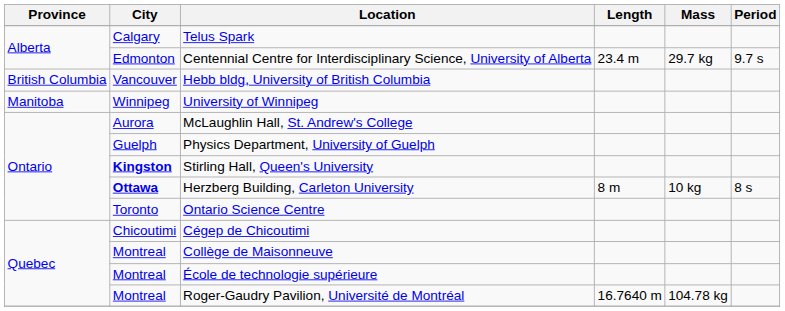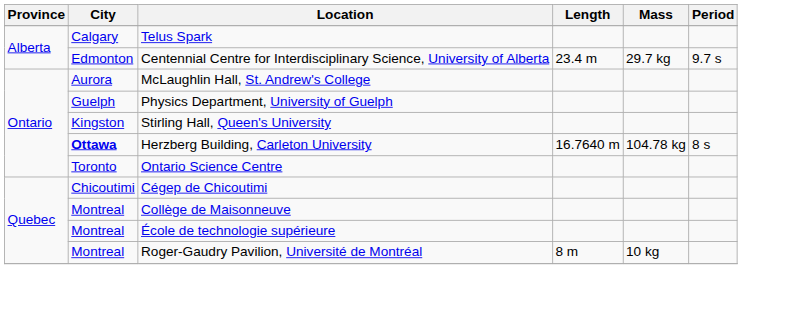- row: British Columbia | Vancouver | Hebb bldg, University of British Columbia
- row: Manitoba | Winnipeg | University of Winnipeg
Stirling Hall, Queen's University | City: bold -> normal
Herzberg Building, Carleton University | Length: 8 m -> 16.7640 m
Herzberg Building, Carleton University | Mass: 10 kg -> 104.78 kg
Roger-Gaudry Pavilion, Université de Montréal | Length: 16.7640 m -> 8 m
Roger-Gaudry Pavilion, Université de Montréal | Mass: 104.78 kg -> 10 kg
